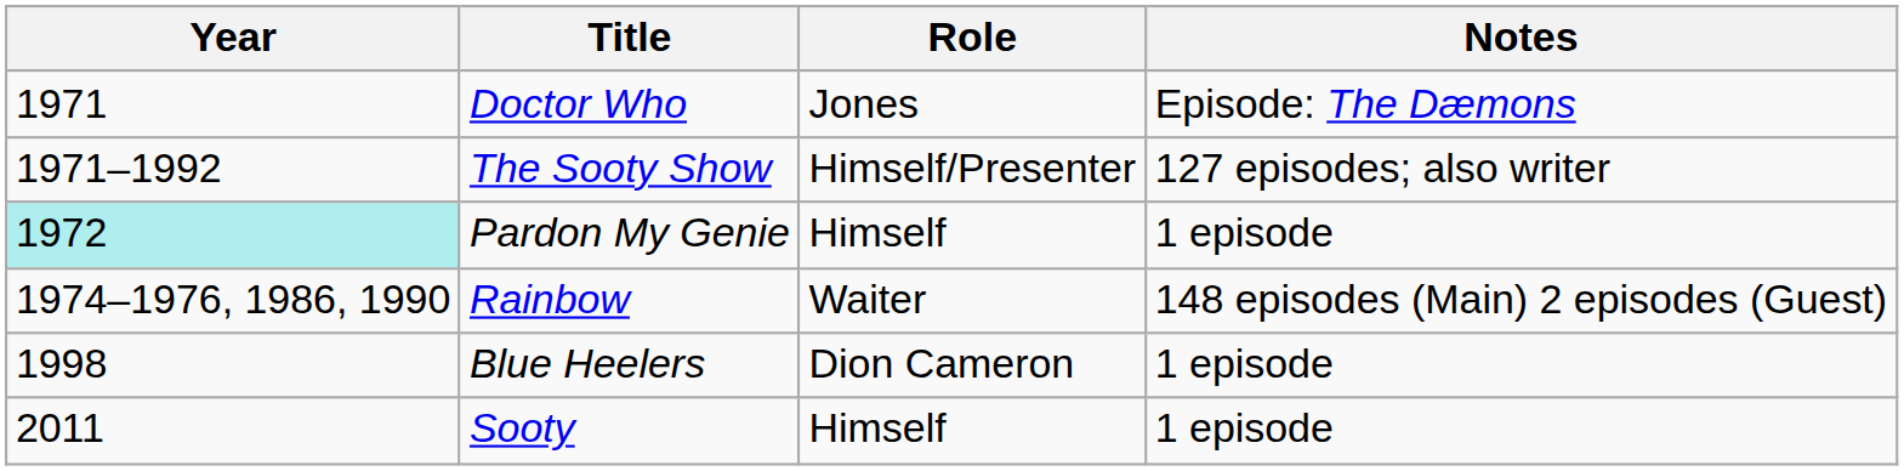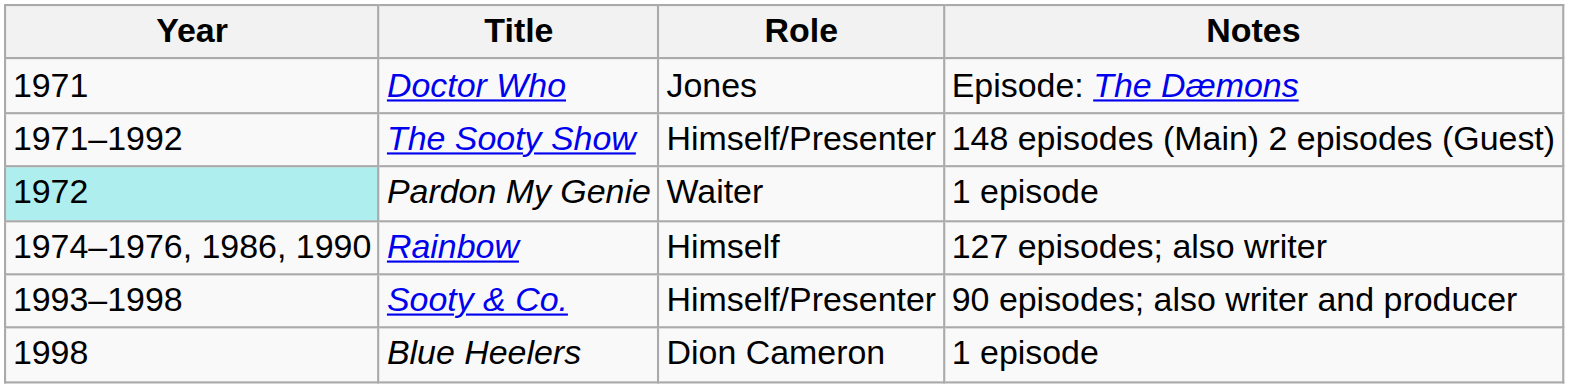The Sooty Show | Notes: 127 episodes; also writer -> 148 episodes (Main) 2 episodes (Guest)
Pardon My Genie | Role: Himself -> Waiter
Rainbow | Role: Waiter -> Himself
Rainbow | Notes: 148 episodes (Main) 2 episodes (Guest) -> 127 episodes; also writer
+ row: 1993–1998 | Sooty & Co. | Himself/Presenter | 90 episodes; also writer and producer
- row: 2011 | Sooty | Himself | 1 episode
